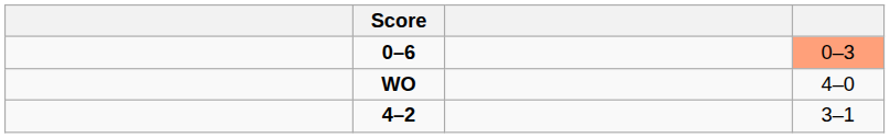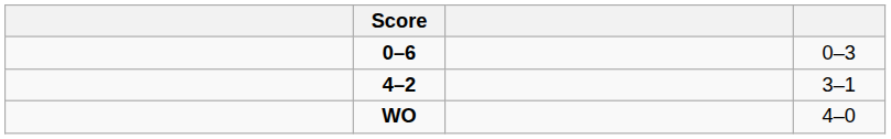0–6 | column 4: lightsalmon background -> no background
rows swapped: WO <-> 4–2
